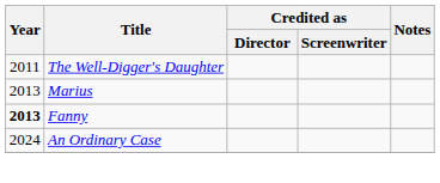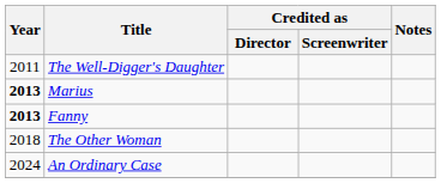Marius | Year: normal -> bold
+ row: 2018 | The Other Woman
